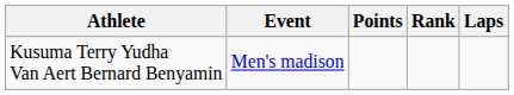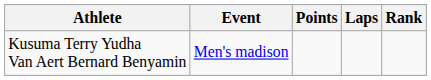columns swapped: Laps <-> Rank
